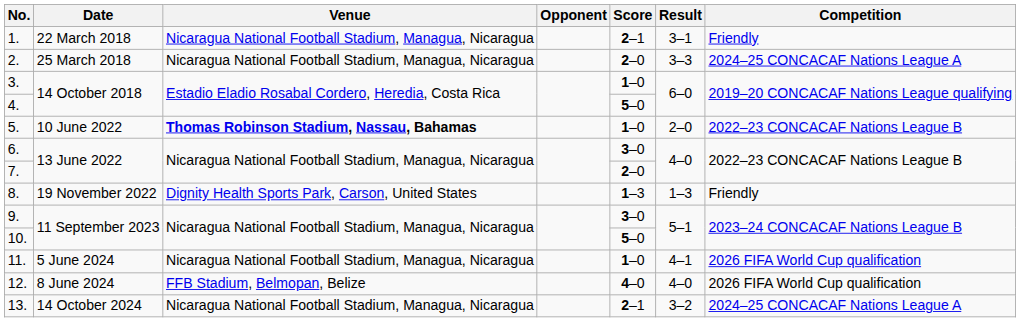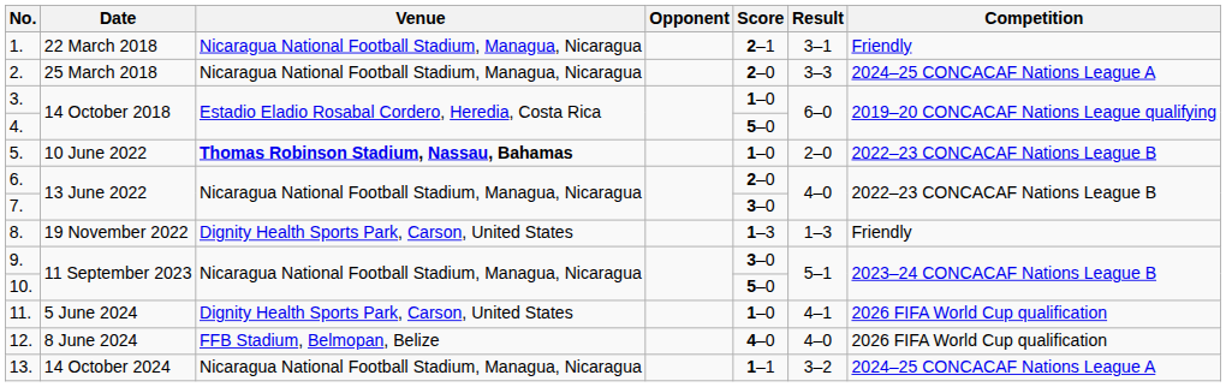6. | Score: 3–0 -> 2–0
7. | Score: 2–0 -> 3–0
11. | Venue: Nicaragua National Football Stadium, Managua, Nicaragua -> Dignity Health Sports Park, Carson, United States
13. | Score: 2–1 -> 1–1
